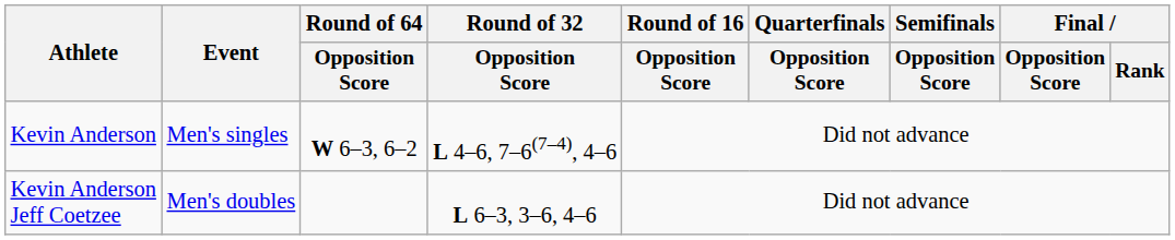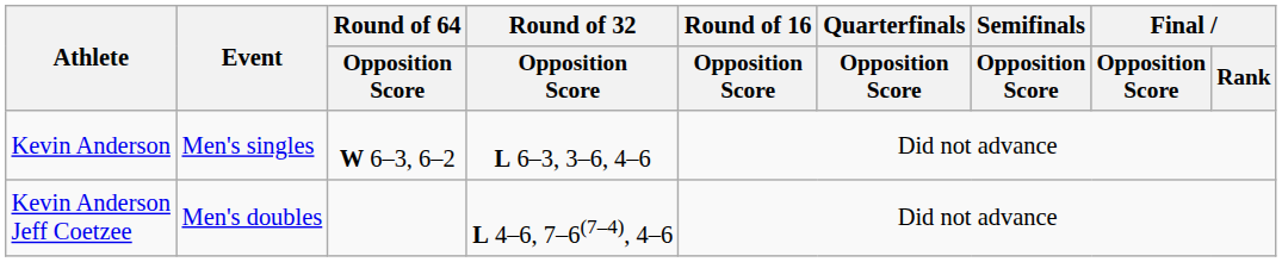Kevin Anderson | Round of 32 / Opposition Score: L 4–6, 7–6(7–4), 4–6 -> L 6–3, 3–6, 4–6
Kevin Anderson Jeff Coetzee | Round of 32 / Opposition Score: L 6–3, 3–6, 4–6 -> L 4–6, 7–6(7–4), 4–6
